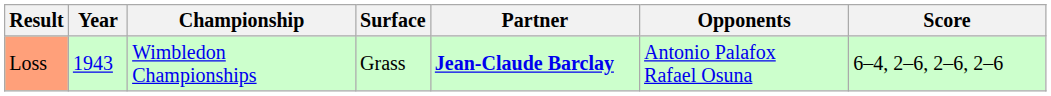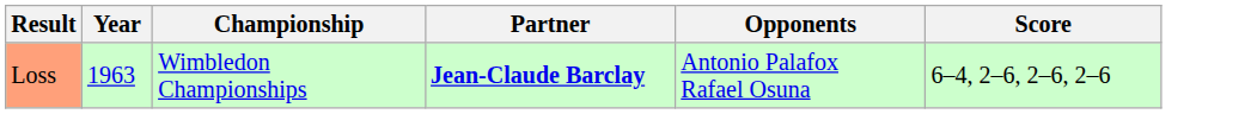- column: Surface | Grass
Loss | Year: 1943 -> 1963
